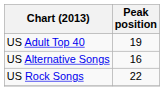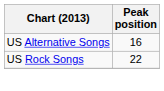- row: US Adult Top 40 | 19
